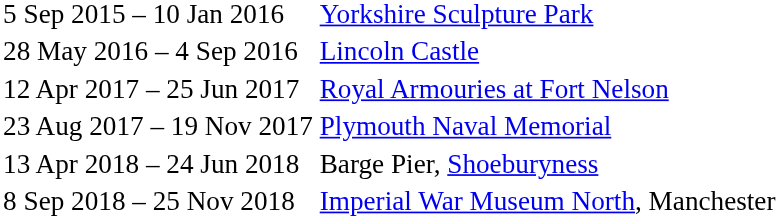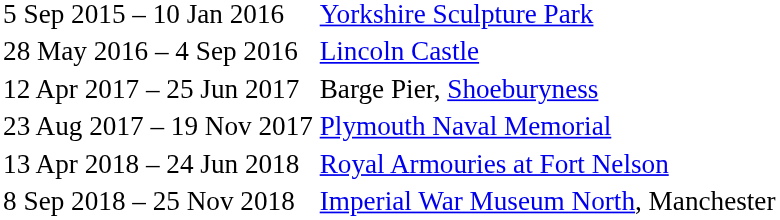12 Apr 2017 – 25 Jun 2017 | column 2: Royal Armouries at Fort Nelson -> Barge Pier, Shoeburyness
13 Apr 2018 – 24 Jun 2018 | column 2: Barge Pier, Shoeburyness -> Royal Armouries at Fort Nelson
